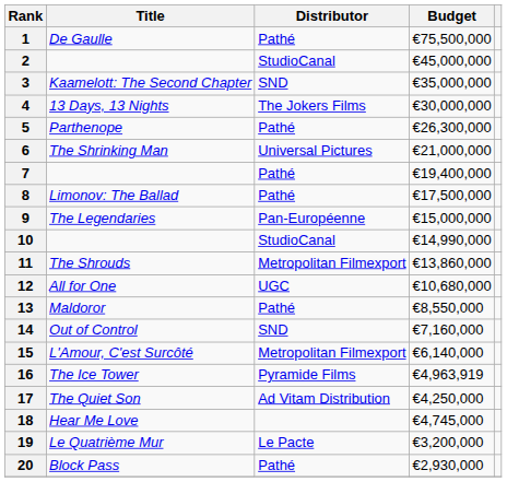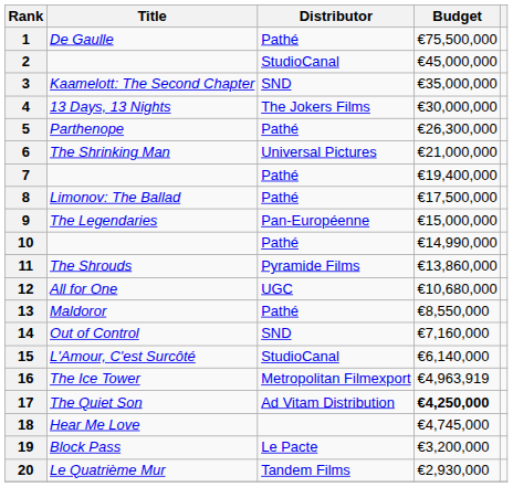10 | Distributor: StudioCanal -> Pathé
11 | Distributor: Metropolitan Filmexport -> Pyramide Films
15 | Distributor: Metropolitan Filmexport -> StudioCanal
16 | Distributor: Pyramide Films -> Metropolitan Filmexport
17 | Budget: normal -> bold
19 | Title: Le Quatrième Mur -> Block Pass
20 | Title: Block Pass -> Le Quatrième Mur
20 | Distributor: Pathé -> Tandem Films
